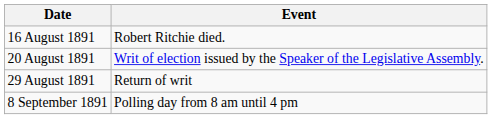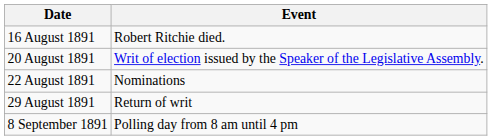+ row: 22 August 1891 | Nominations
